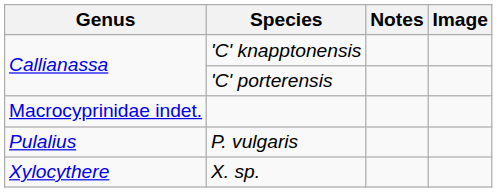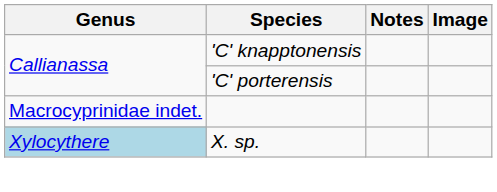- row: Pulalius | P. vulgaris
X. sp. | Genus: no background -> lightblue background
